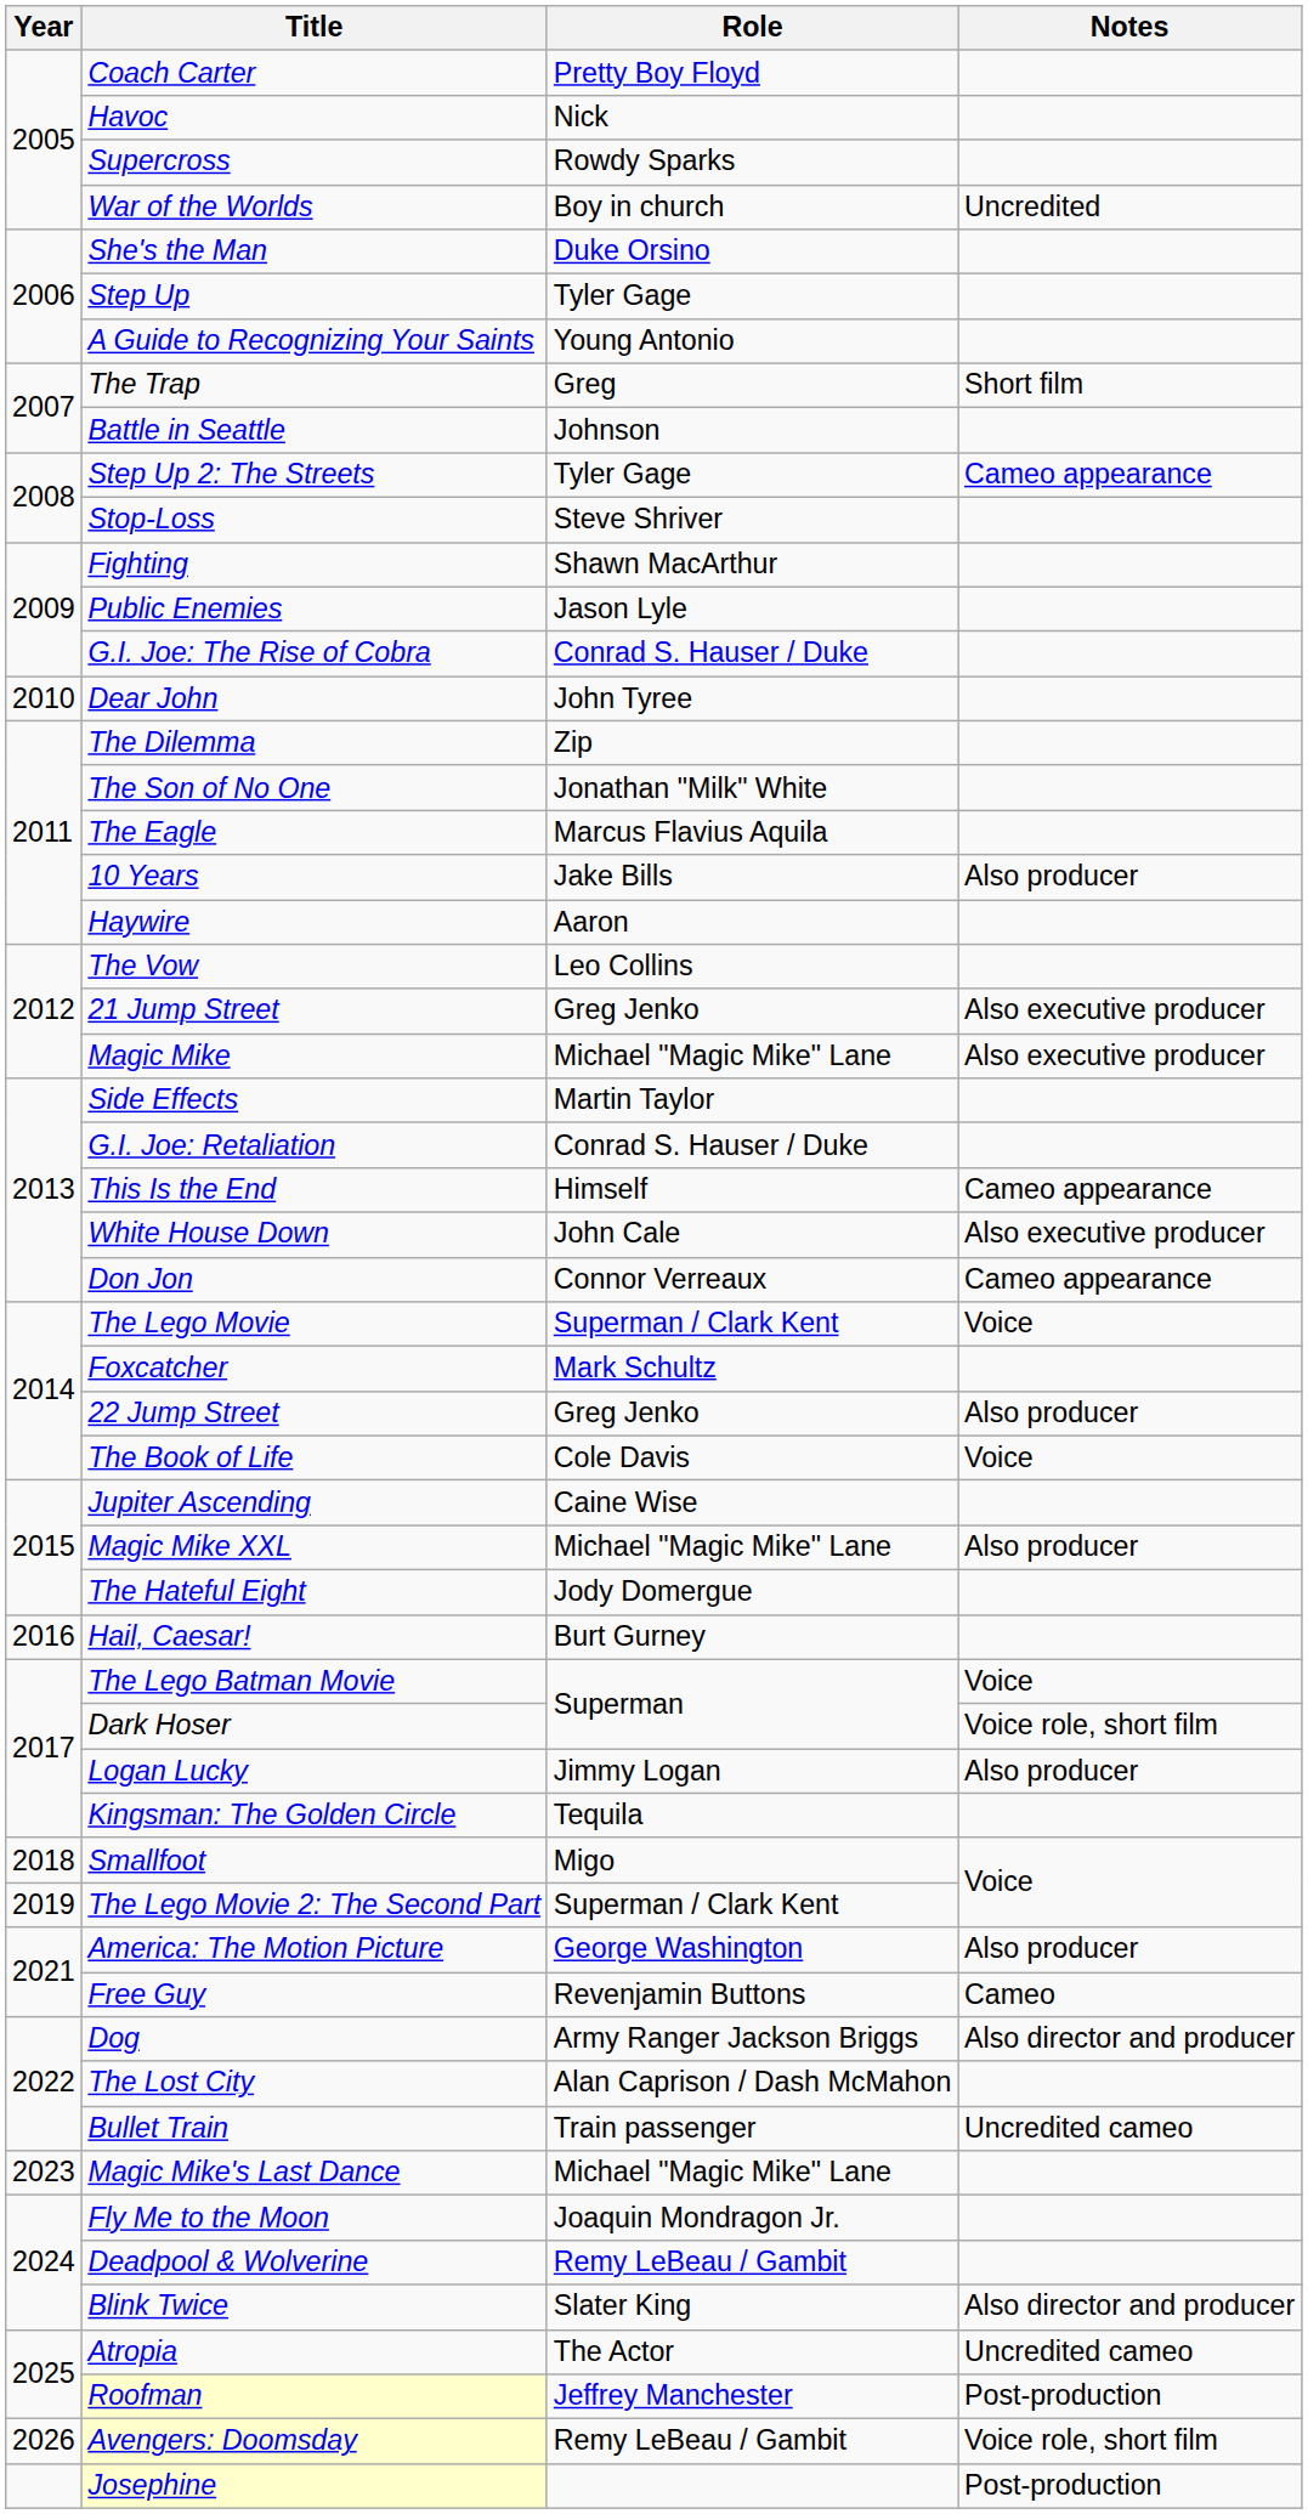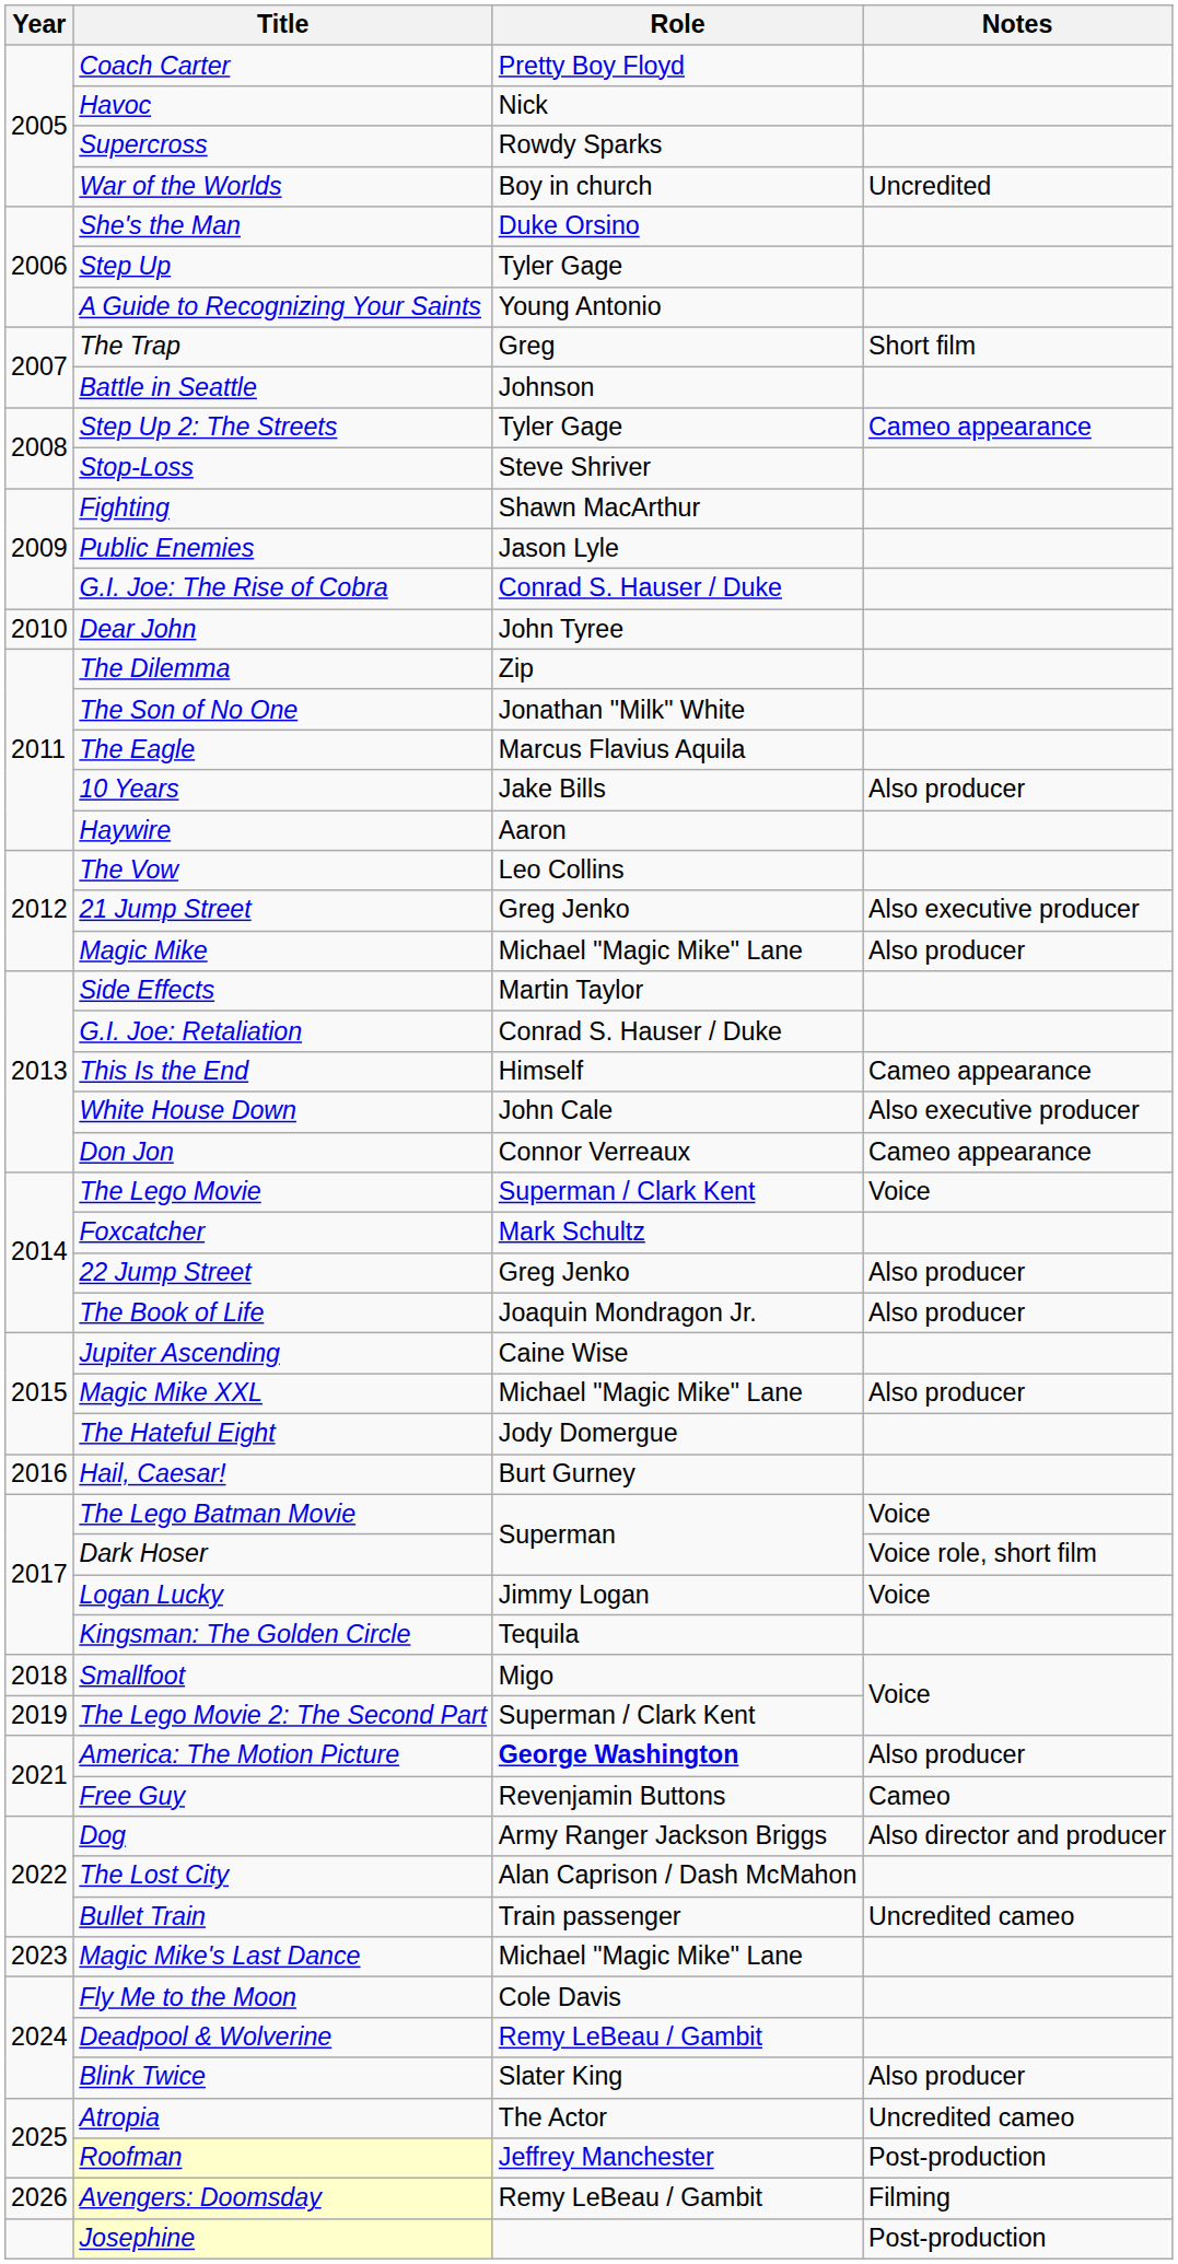Magic Mike | Notes: Also executive producer -> Also producer
The Book of Life | Role: Cole Davis -> Joaquin Mondragon Jr.
The Book of Life | Notes: Voice -> Also producer
Logan Lucky | Notes: Also producer -> Voice
America: The Motion Picture | Role: normal -> bold
Fly Me to the Moon | Role: Joaquin Mondragon Jr. -> Cole Davis
Blink Twice | Notes: Also director and producer -> Also producer
Avengers: Doomsday | Notes: Voice role, short film -> Filming
